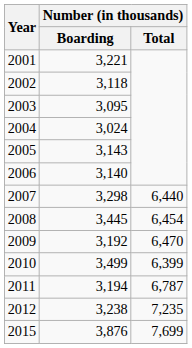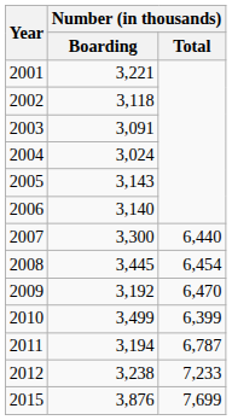2003 | Number (in thousands) / Boarding: 3,095 -> 3,091
2007 | Number (in thousands) / Boarding: 3,298 -> 3,300
2012 | Number (in thousands) / Total: 7,235 -> 7,233
